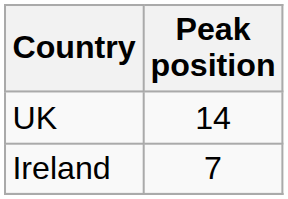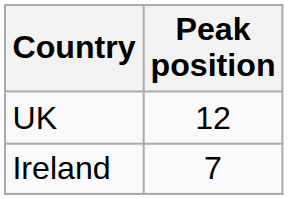UK | Peak position: 14 -> 12
